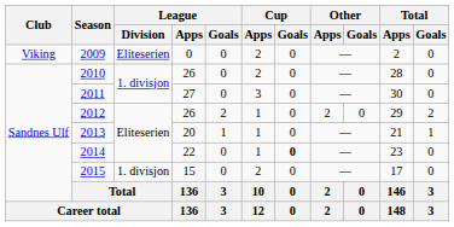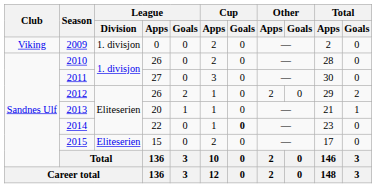2009 | League / Division: Eliteserien -> 1. divisjon
2015 | League / Division: 1. divisjon -> Eliteserien
